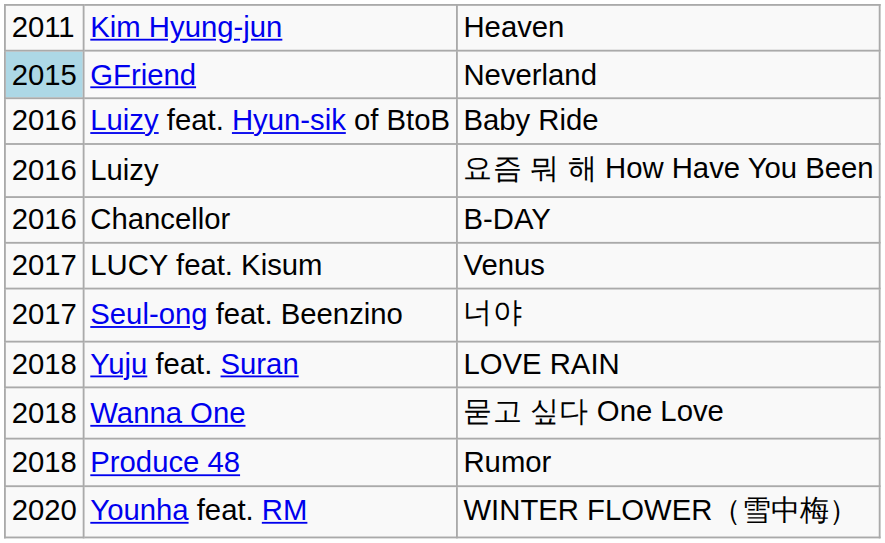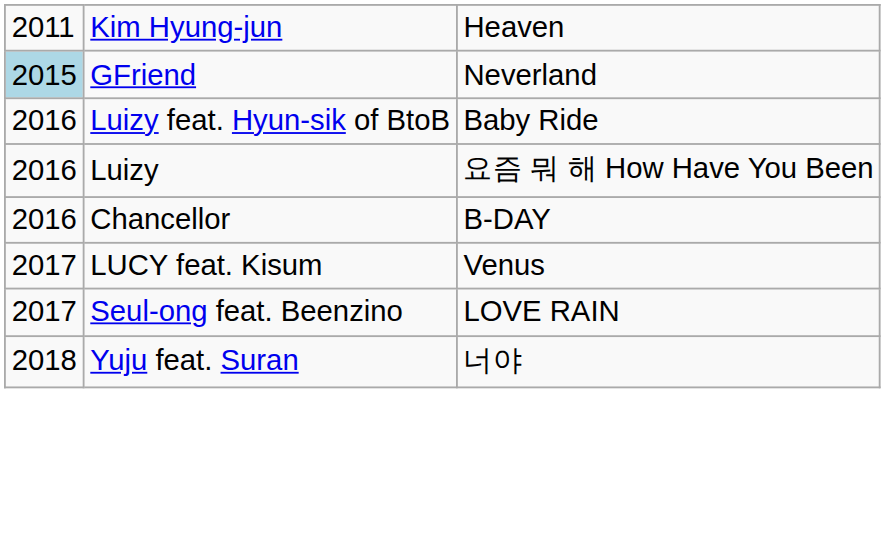Seul-ong feat. Beenzino | column 3: 너야 -> LOVE RAIN
Yuju feat. Suran | column 3: LOVE RAIN -> 너야
- row: 2018 | Wanna One | 묻고 싶다 One Love
- row: 2018 | Produce 48 | Rumor
- row: 2020 | Younha feat. RM | WINTER FLOWER（雪中梅）
